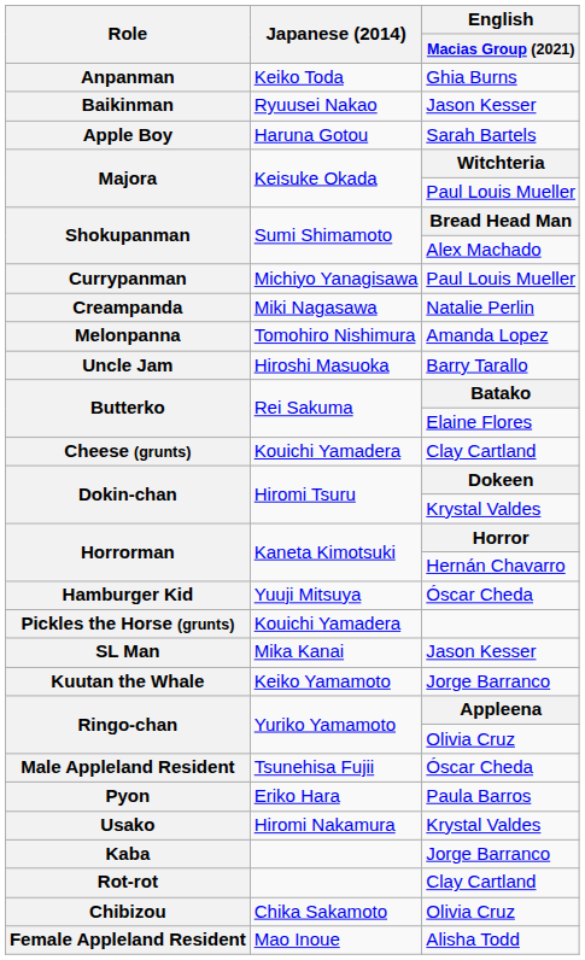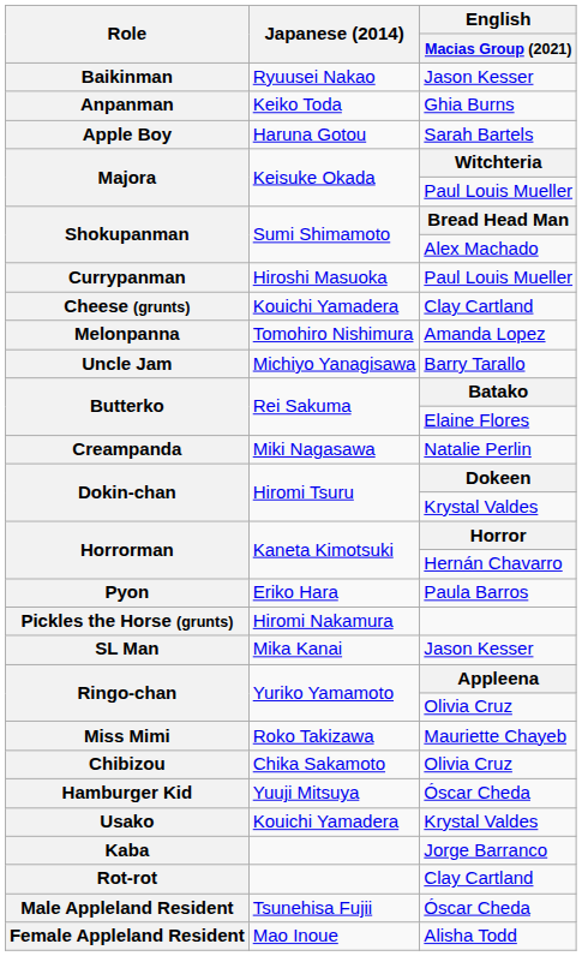rows swapped: Anpanman <-> Baikinman
Currypanman | Japanese (2014): Michiyo Yanagisawa -> Hiroshi Masuoka
rows swapped: Creampanda <-> Cheese (grunts)
Uncle Jam | Japanese (2014): Hiroshi Masuoka -> Michiyo Yanagisawa
rows swapped: Hamburger Kid <-> Pyon
Pickles the Horse (grunts) | Japanese (2014): Kouichi Yamadera -> Hiromi Nakamura
- row: Kuutan the Whale | Keiko Yamamoto | Jorge Barranco
+ row: Miss Mimi | Roko Takizawa | Mauriette Chayeb
rows swapped: Chibizou <-> Male Appleland Resident
Usako | Japanese (2014): Hiromi Nakamura -> Kouichi Yamadera
